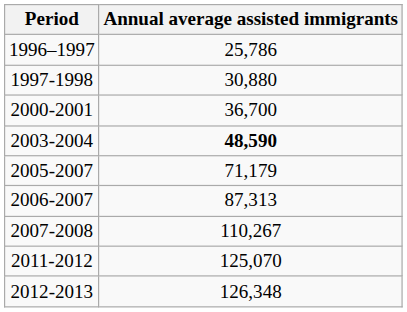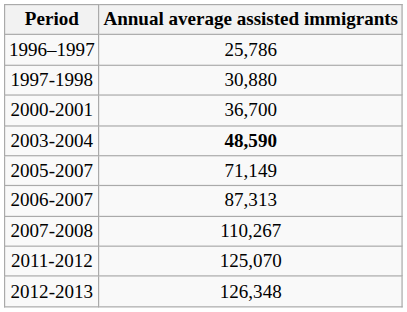2005-2007 | Annual average assisted immigrants: 71,179 -> 71,149
